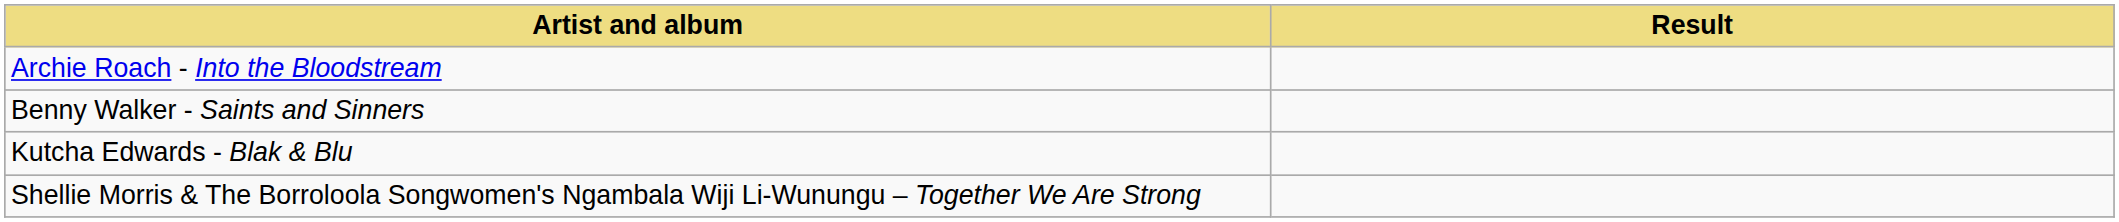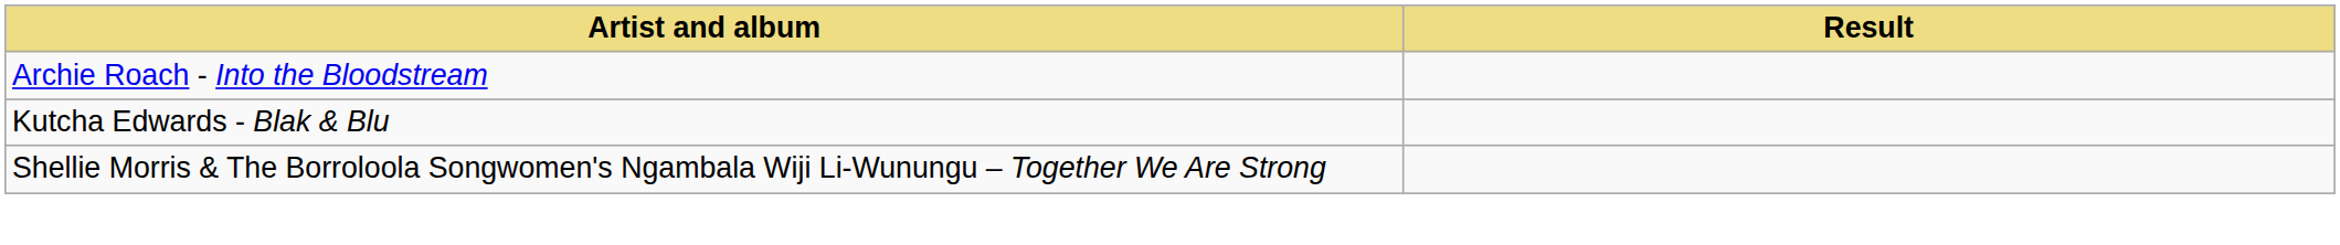- row: Benny Walker - Saints and Sinners
